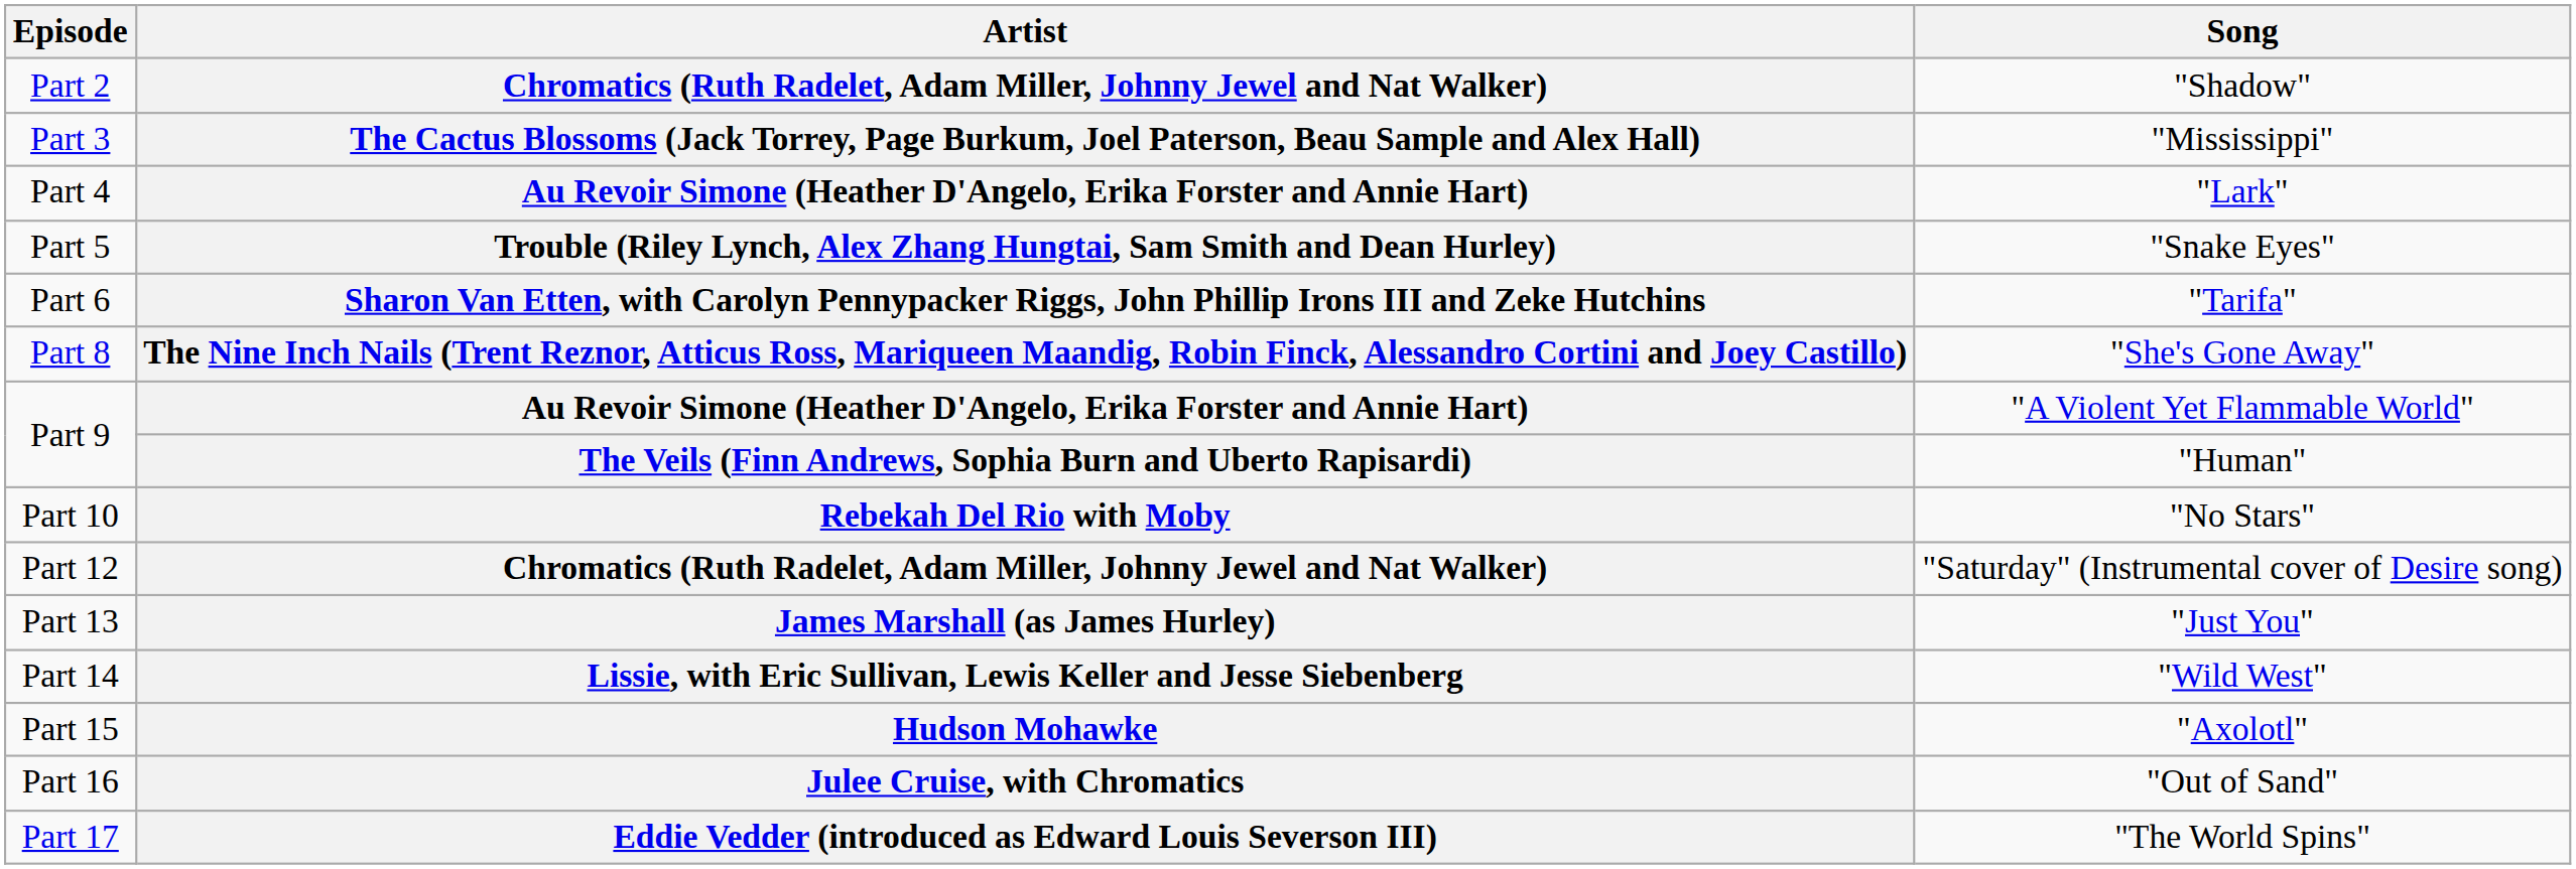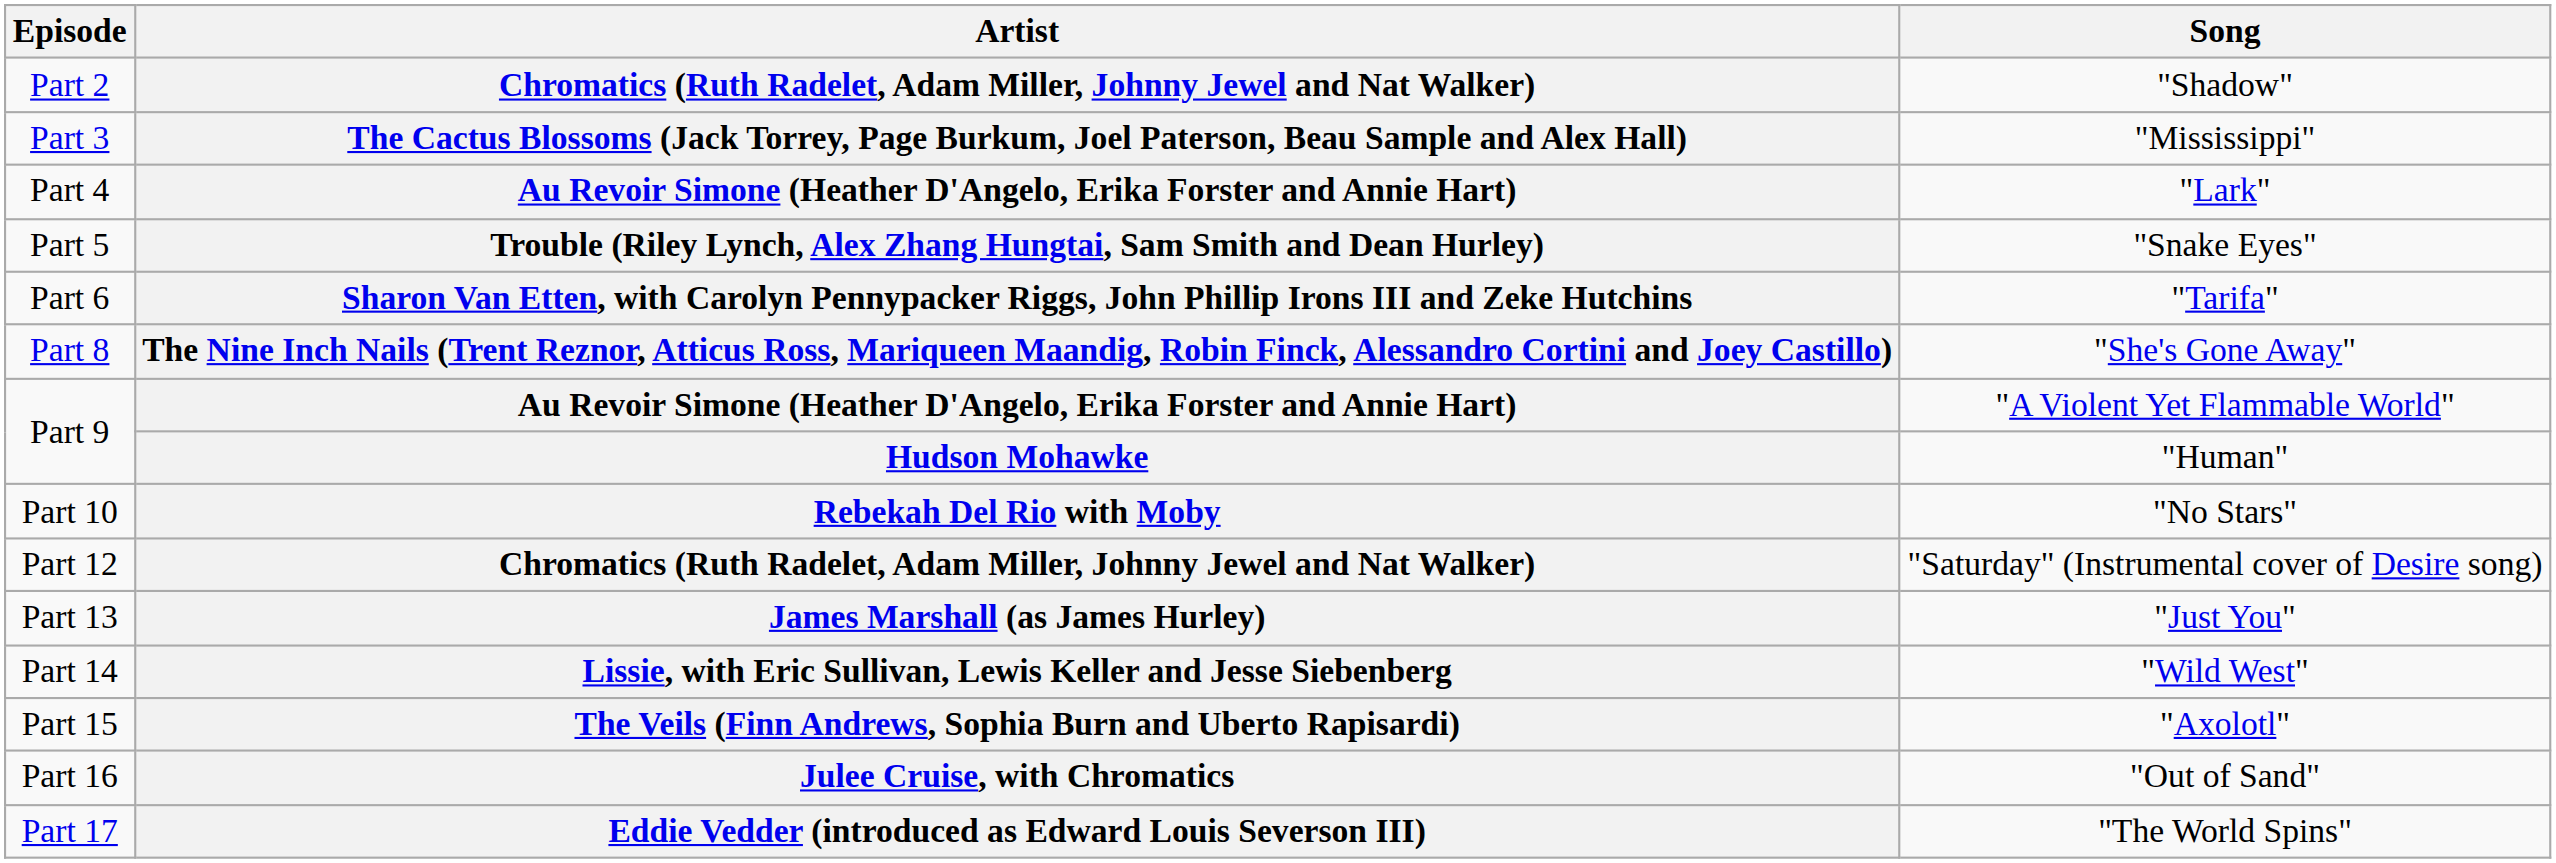"Human" | Artist: The Veils (Finn Andrews, Sophia Burn and Uberto Rapisardi) -> Hudson Mohawke
"Axolotl" | Artist: Hudson Mohawke -> The Veils (Finn Andrews, Sophia Burn and Uberto Rapisardi)
